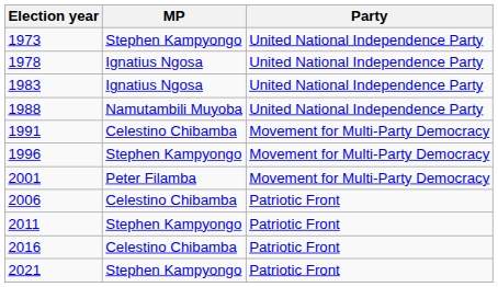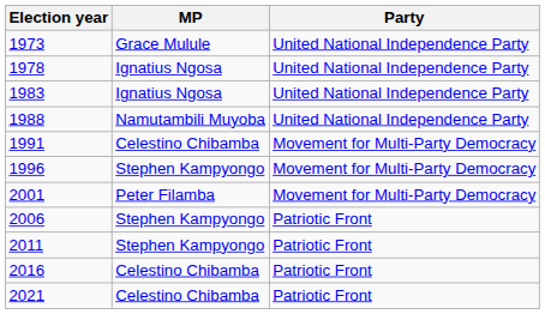1973 | MP: Stephen Kampyongo -> Grace Mulule
2006 | MP: Celestino Chibamba -> Stephen Kampyongo
2021 | MP: Stephen Kampyongo -> Celestino Chibamba
